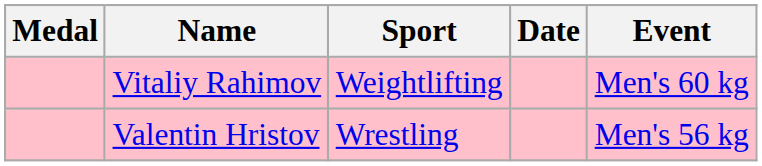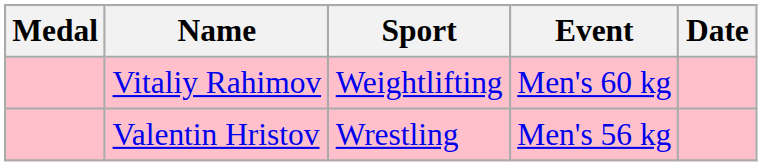columns swapped: Event <-> Date
